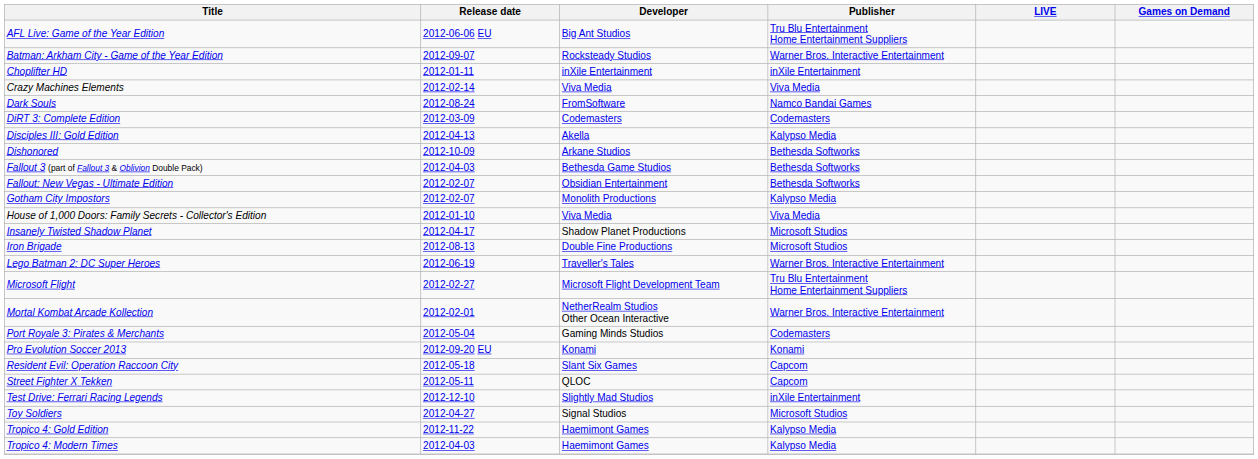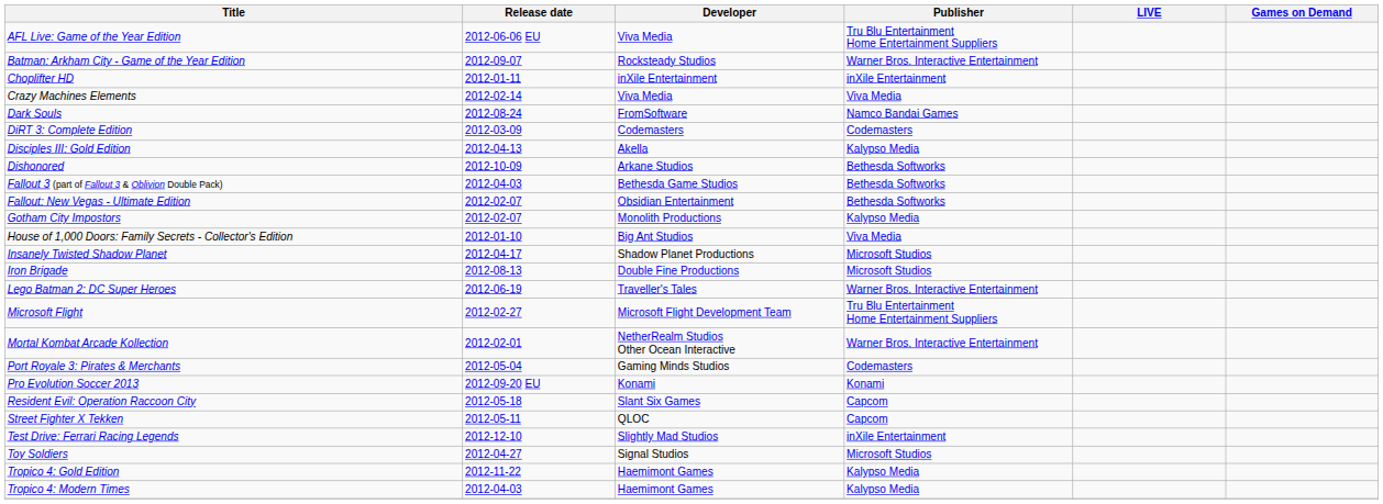AFL Live: Game of the Year Edition | Developer: Big Ant Studios -> Viva Media
House of 1,000 Doors: Family Secrets - Collector's Edition | Developer: Viva Media -> Big Ant Studios
